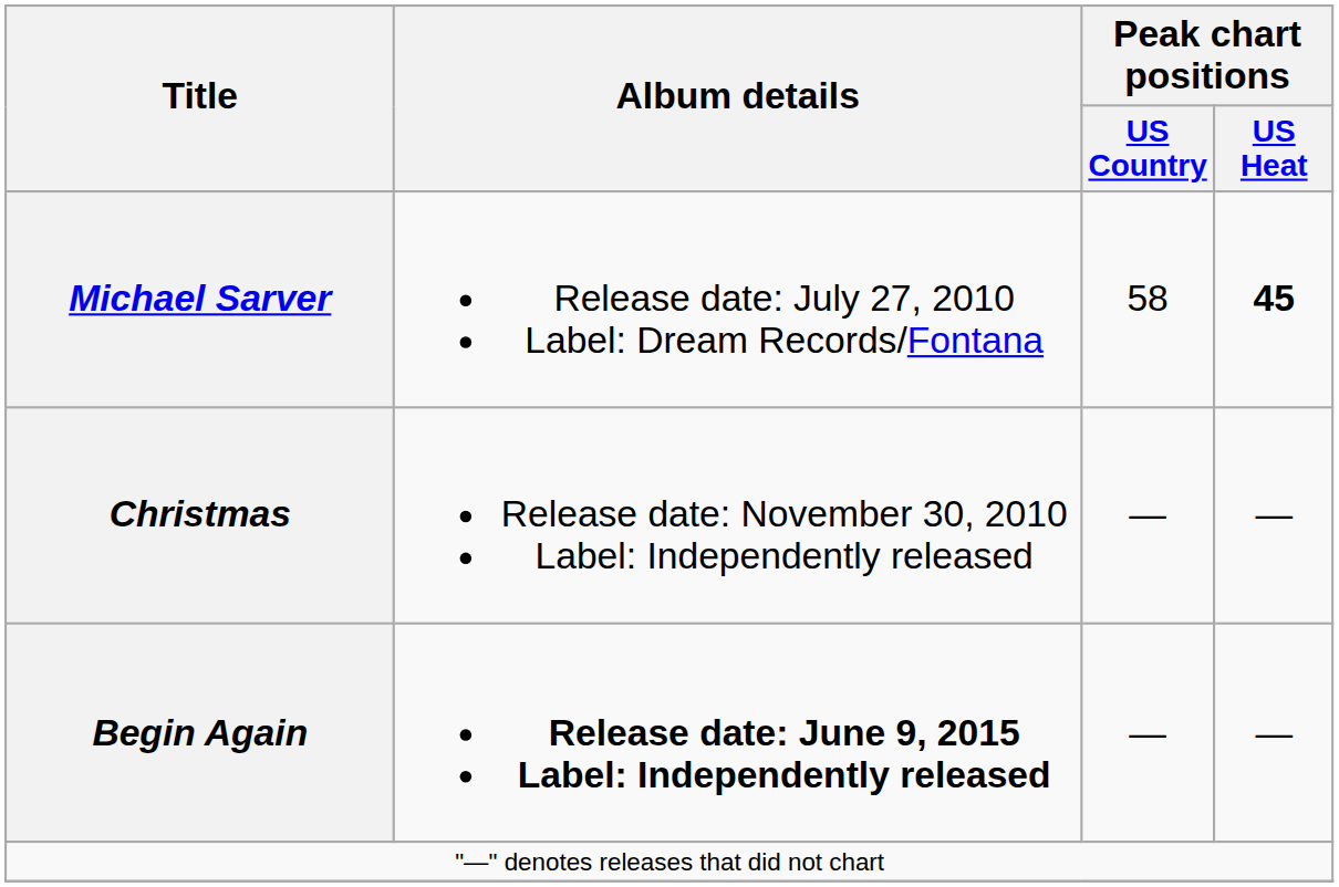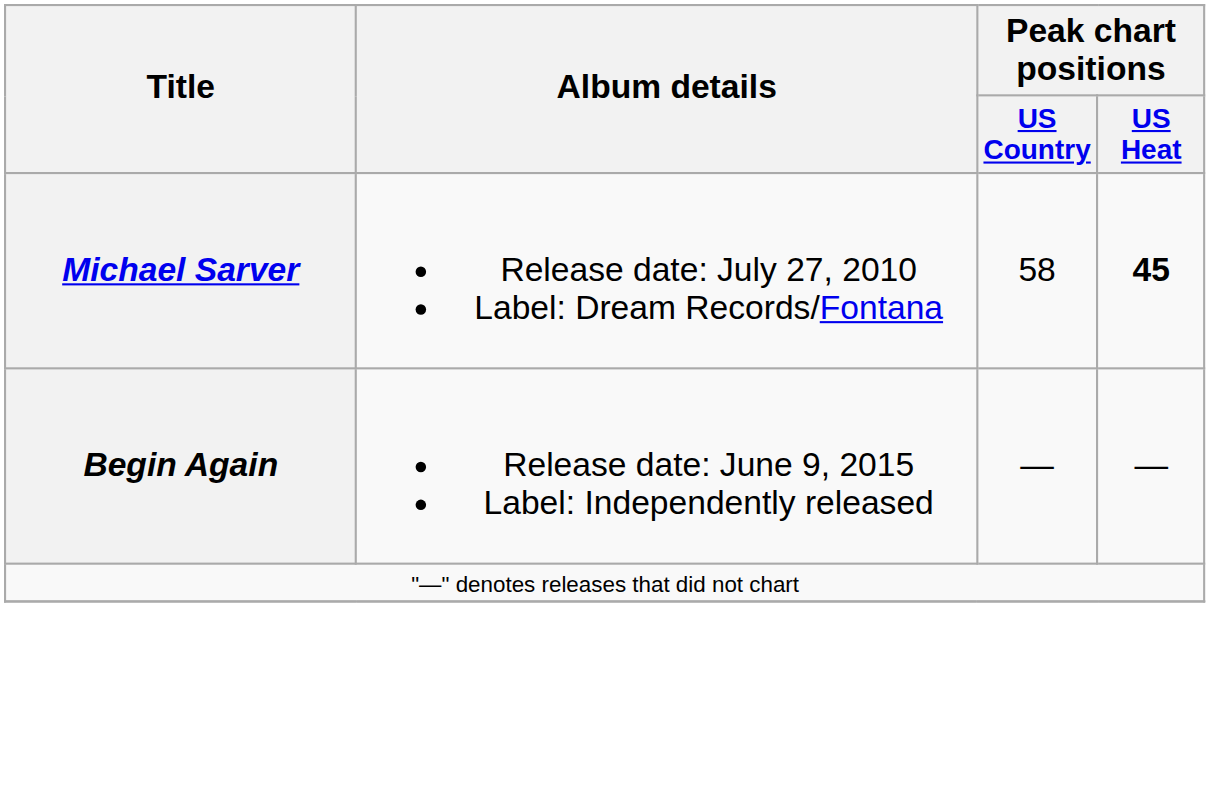- row: Christmas | Release date: November 30, 2010 Label: Independently released | — | —
Begin Again | Album details: bold -> normal
